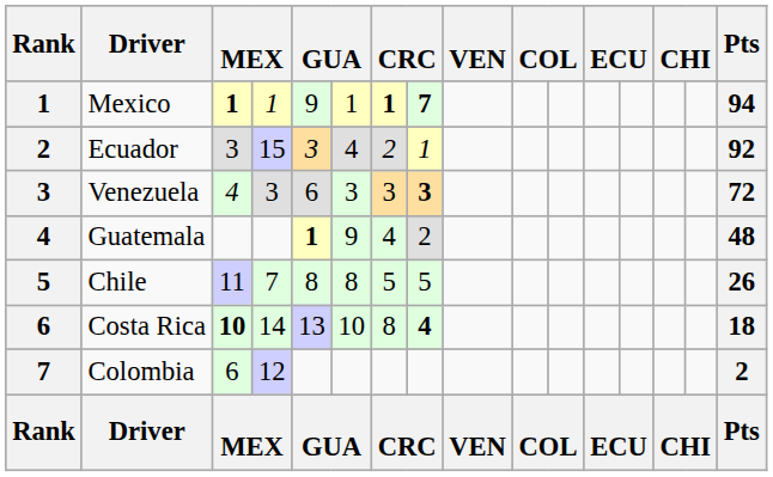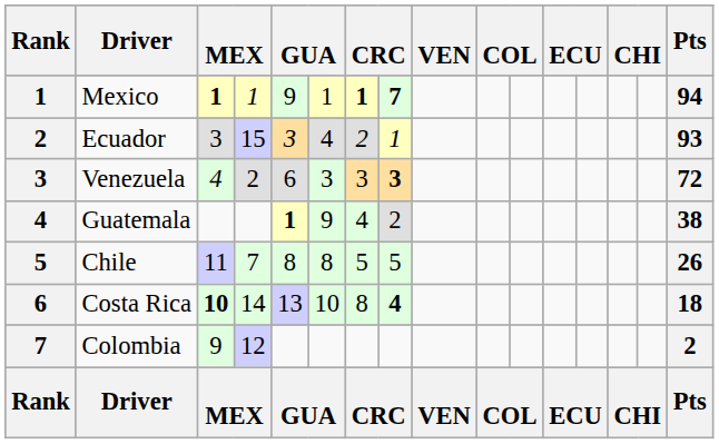Ecuador | Pts: 92 -> 93
Venezuela | column 4: 3 -> 2
Guatemala | Pts: 48 -> 38
Colombia | column 3: 6 -> 9
